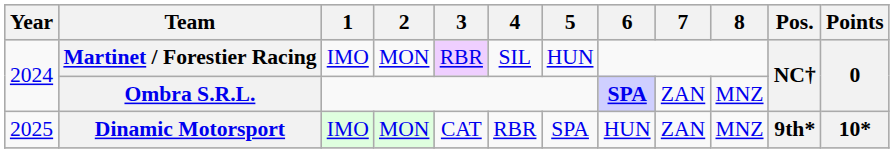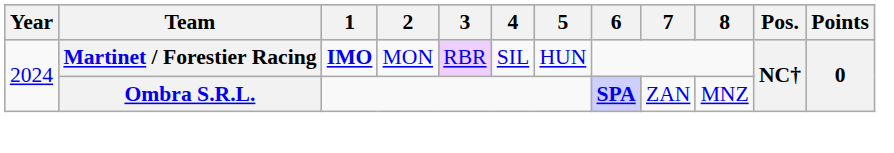Martinet / Forestier Racing | 1: normal -> bold
- row: 2025 | Dinamic Motorsport | IMO | MON | CAT | RBR | SPA | HUN | ZAN | MNZ | 9th* | 10*
